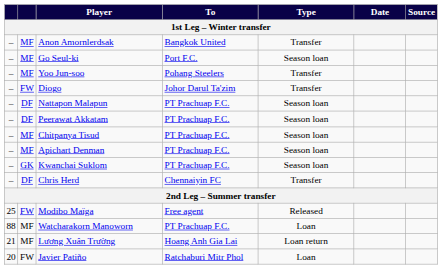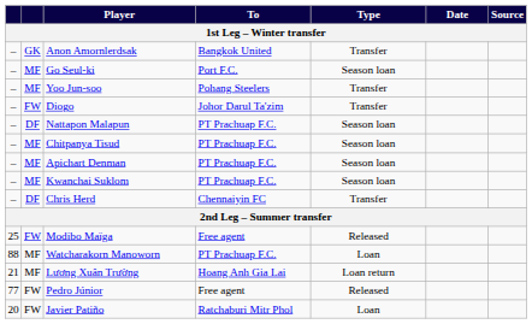Anon Amornlerdsak | column 2: MF -> GK
- row: – | DF | Peerawat Akkatam | PT Prachuap F.C. | Season loan
Kwanchai Suklom | column 2: GK -> MF
+ row: 77 | FW | Pedro Júnior | Free agent | Released
